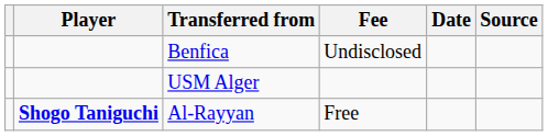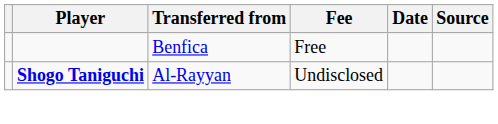Benfica | Fee: Undisclosed -> Free
- row: USM Alger
Al-Rayyan | Fee: Free -> Undisclosed
